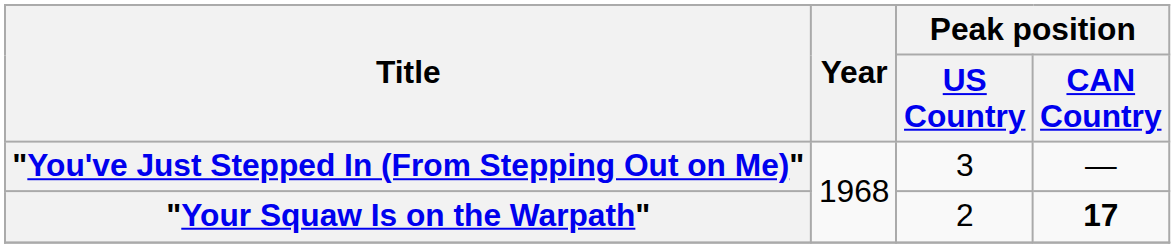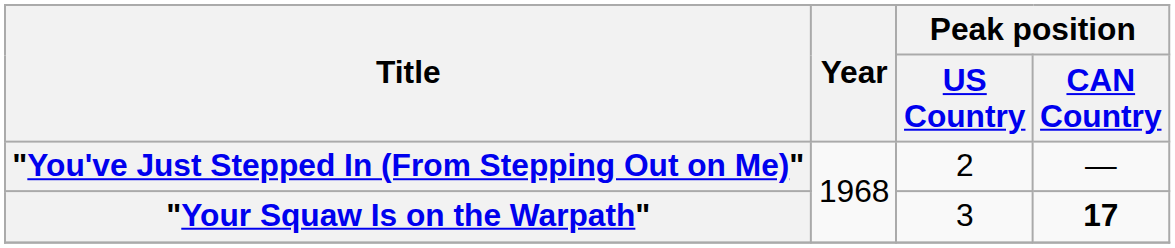"You've Just Stepped In (From Stepping Out on Me)" | Peak position / US Country: 3 -> 2
"Your Squaw Is on the Warpath" | Peak position / US Country: 2 -> 3
